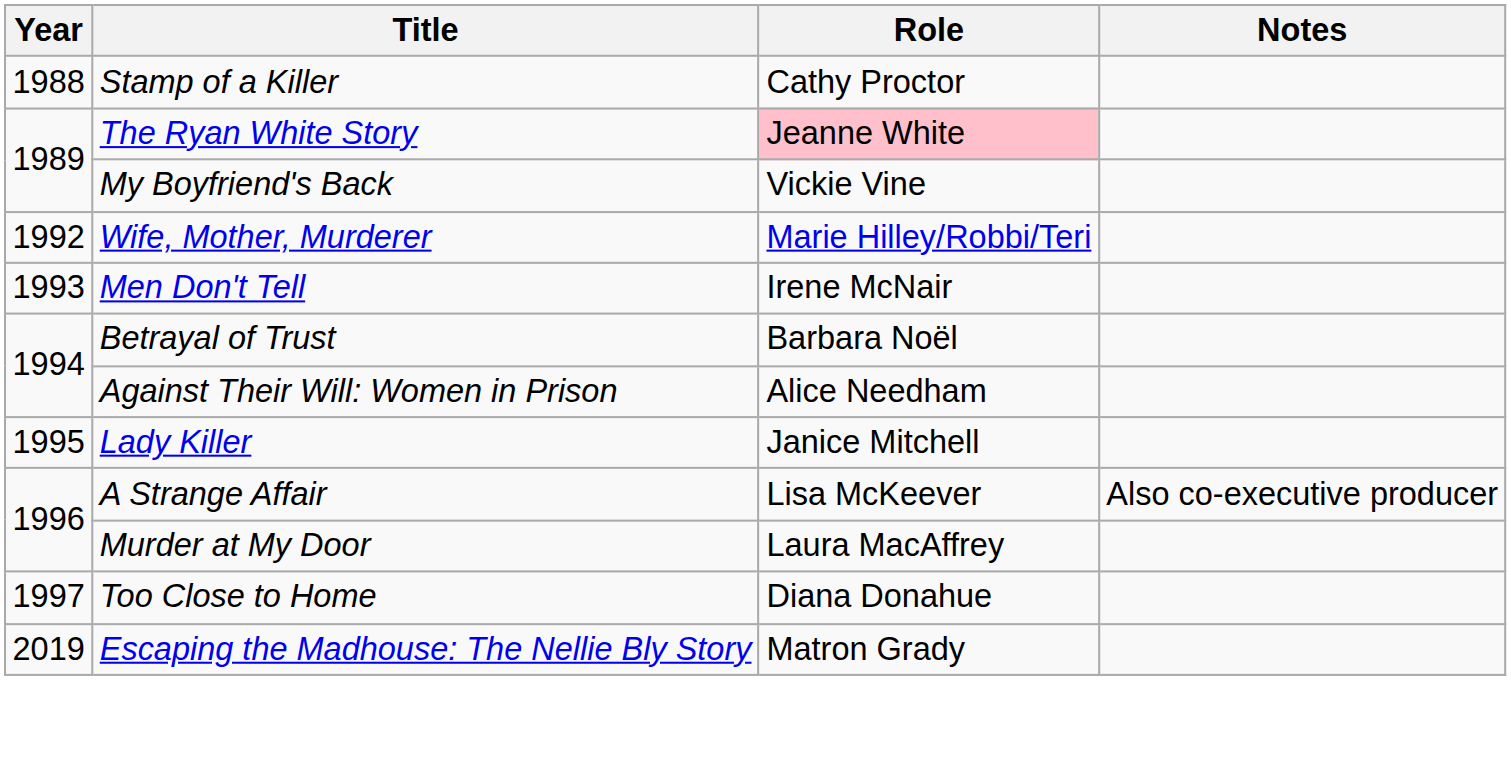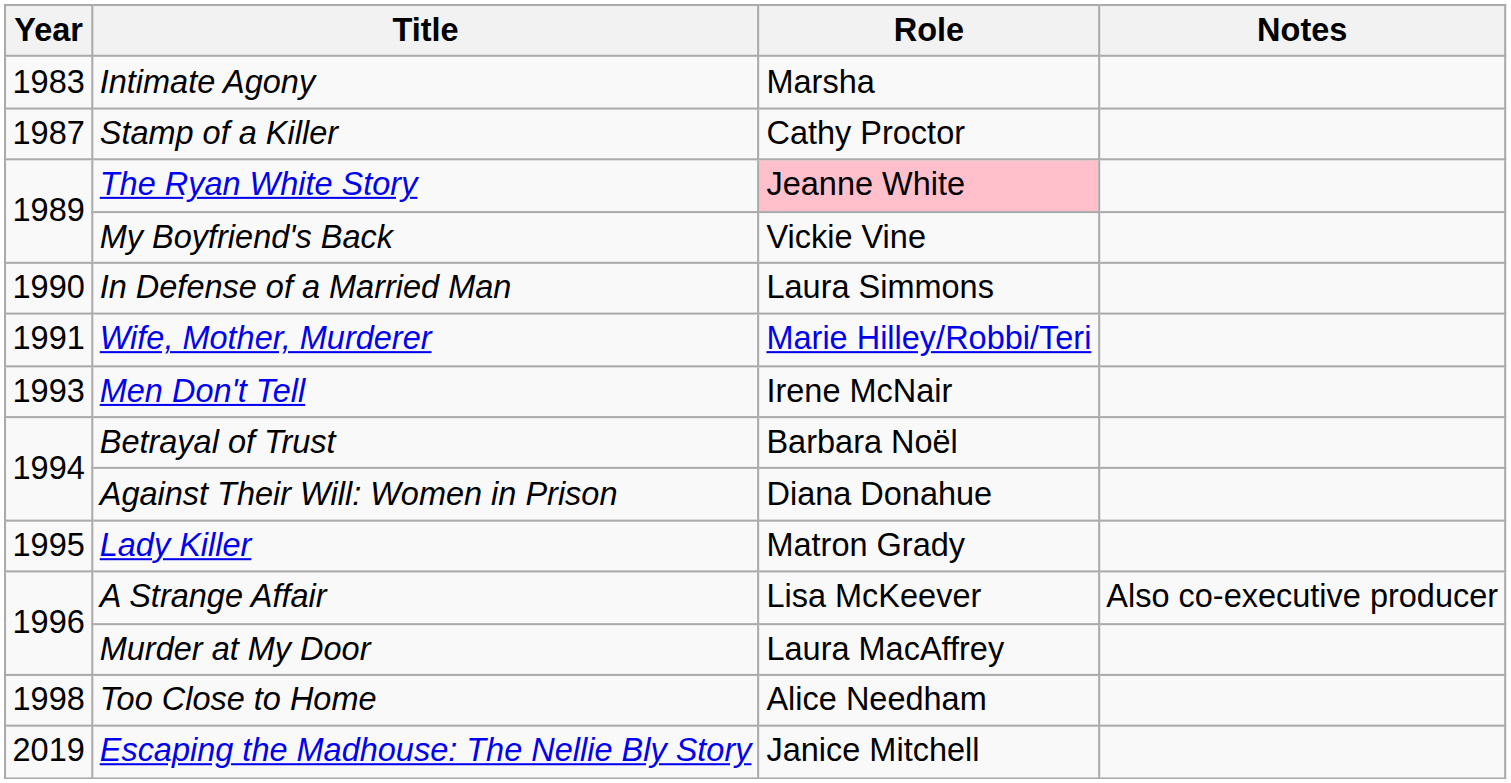+ row: 1983 | Intimate Agony | Marsha
Stamp of a Killer | Year: 1988 -> 1987
+ row: 1990 | In Defense of a Married Man | Laura Simmons
Wife, Mother, Murderer | Year: 1992 -> 1991
Against Their Will: Women in Prison | Role: Alice Needham -> Diana Donahue
Lady Killer | Role: Janice Mitchell -> Matron Grady
Too Close to Home | Year: 1997 -> 1998
Too Close to Home | Role: Diana Donahue -> Alice Needham
Escaping the Madhouse: The Nellie Bly Story | Role: Matron Grady -> Janice Mitchell
